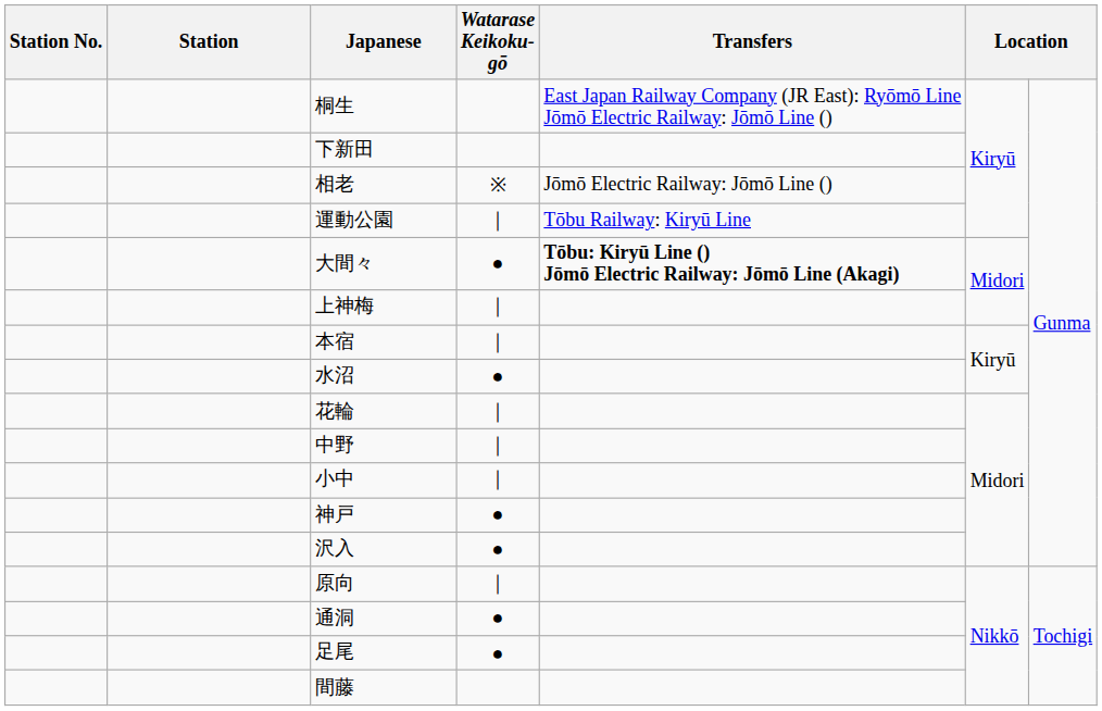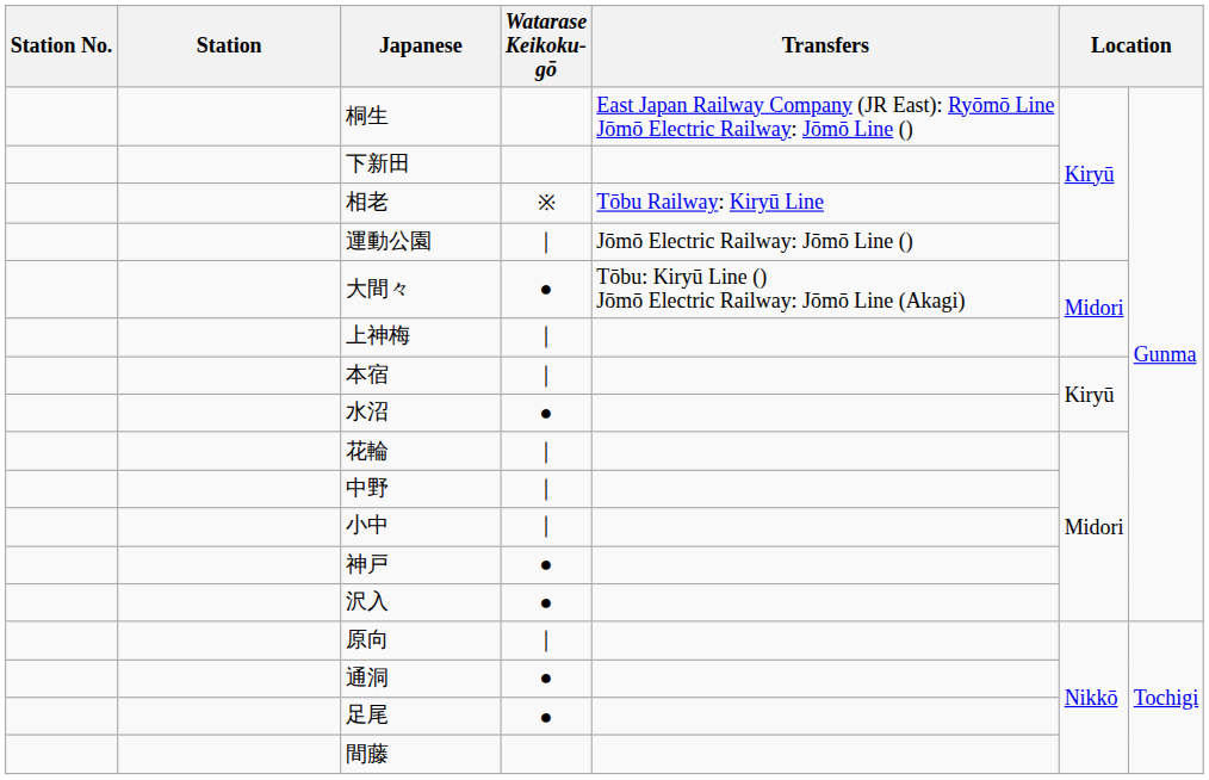相老 | Transfers: Jōmō Electric Railway: Jōmō Line () -> Tōbu Railway: Kiryū Line
運動公園 | Transfers: Tōbu Railway: Kiryū Line -> Jōmō Electric Railway: Jōmō Line ()
大間々 | Transfers: bold -> normal
